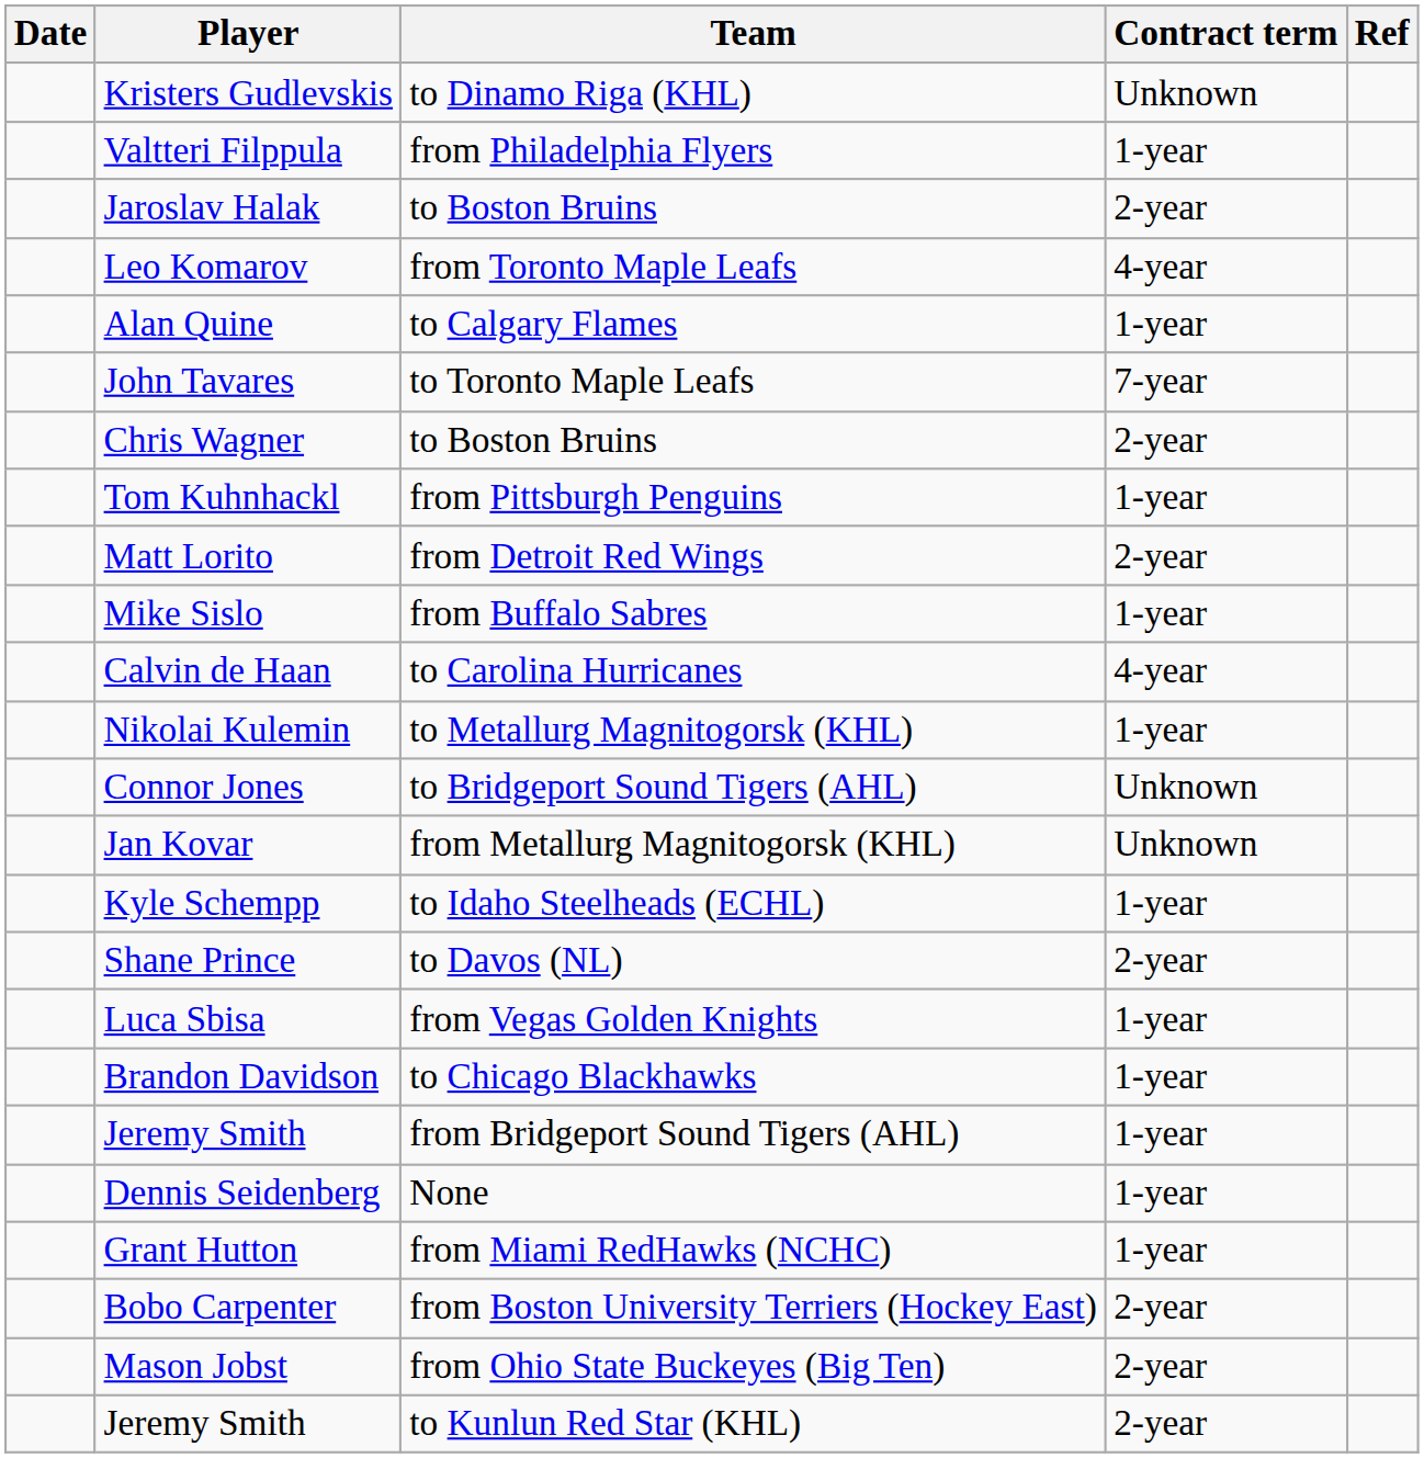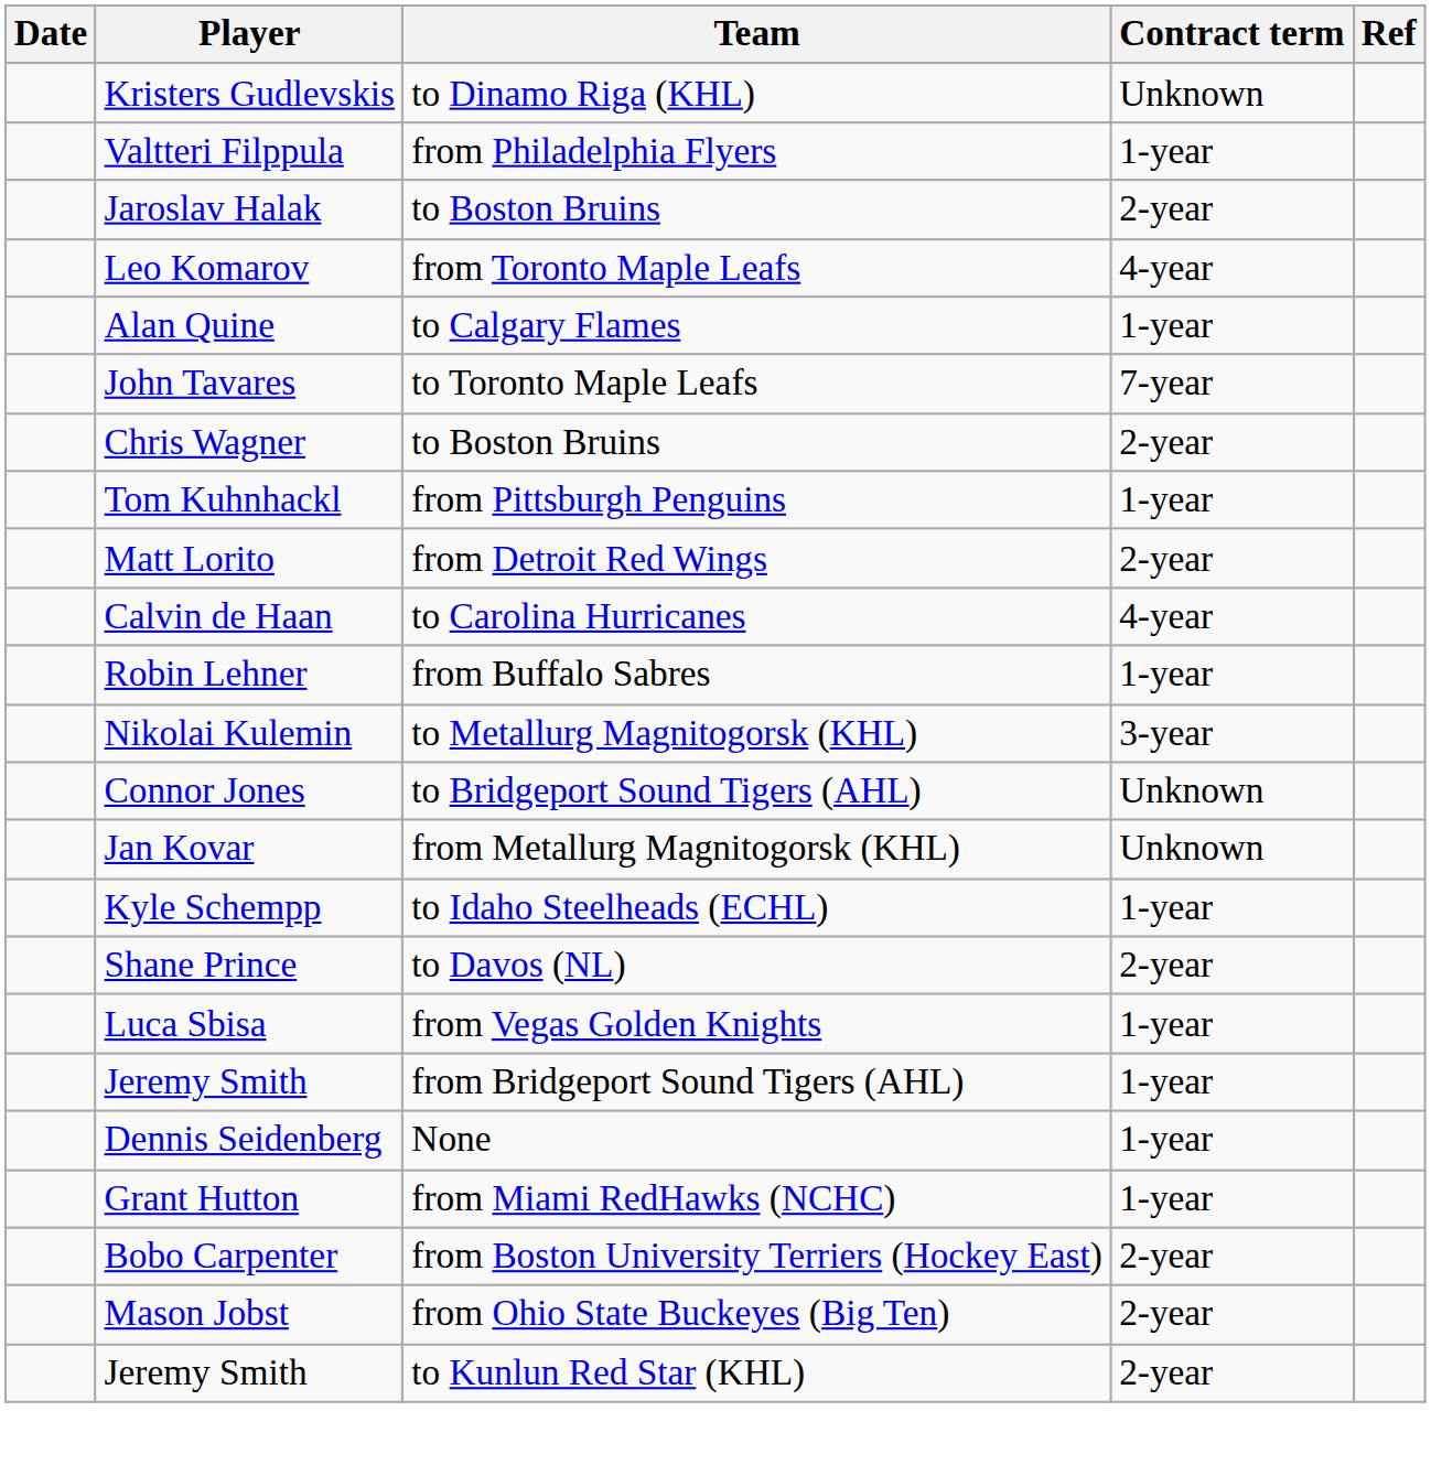- row: Mike Sislo | from Buffalo Sabres | 1-year
+ row: Robin Lehner | from Buffalo Sabres | 1-year
Nikolai Kulemin | Contract term: 1-year -> 3-year
- row: Brandon Davidson | to Chicago Blackhawks | 1-year
